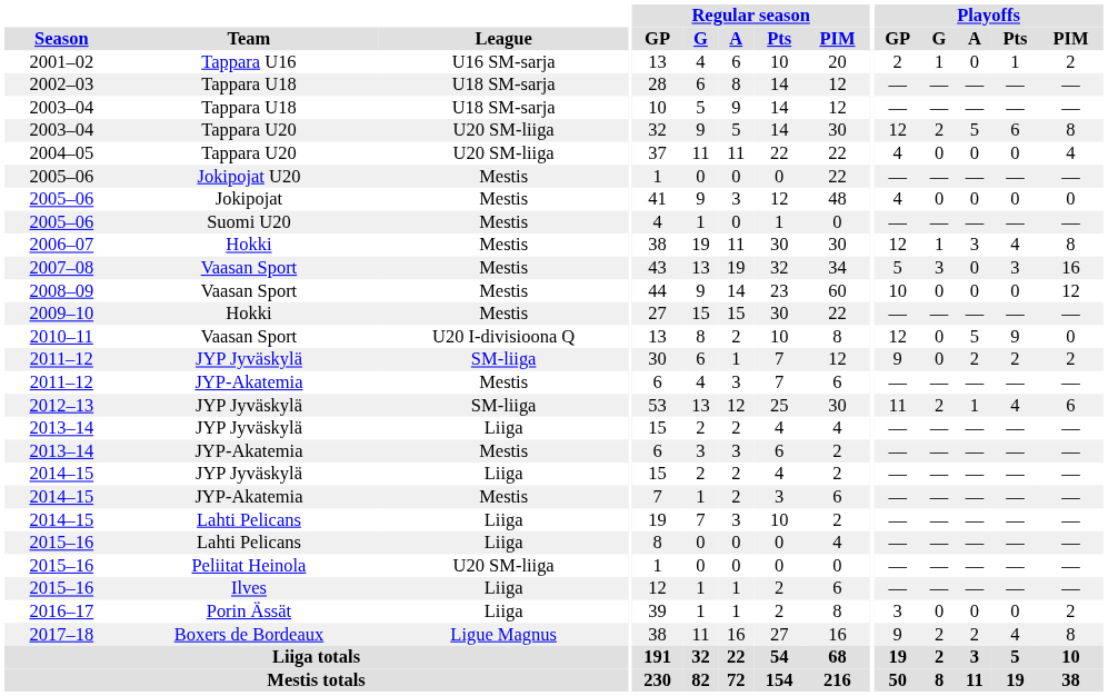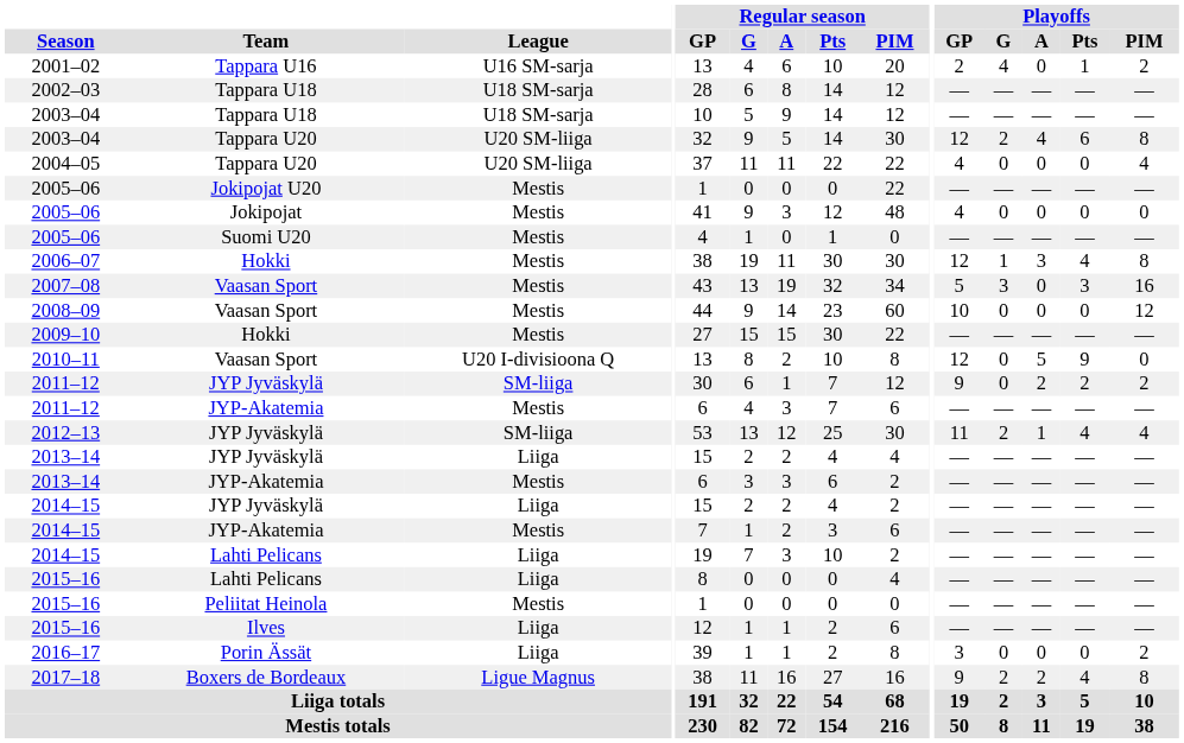2001–02 | Playoffs / G: 1 -> 4
2003–04 / Tappara U20 | Playoffs / A: 5 -> 4
2012–13 | Playoffs / PIM: 6 -> 4
2015–16 / Peliitat Heinola | League: U20 SM-liiga -> Mestis
